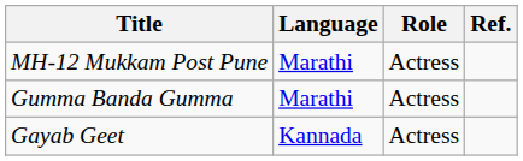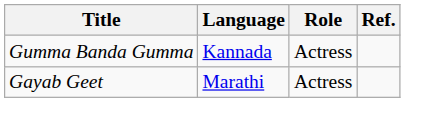- row: MH-12 Mukkam Post Pune | Marathi | Actress
Gumma Banda Gumma | Language: Marathi -> Kannada
Gayab Geet | Language: Kannada -> Marathi
